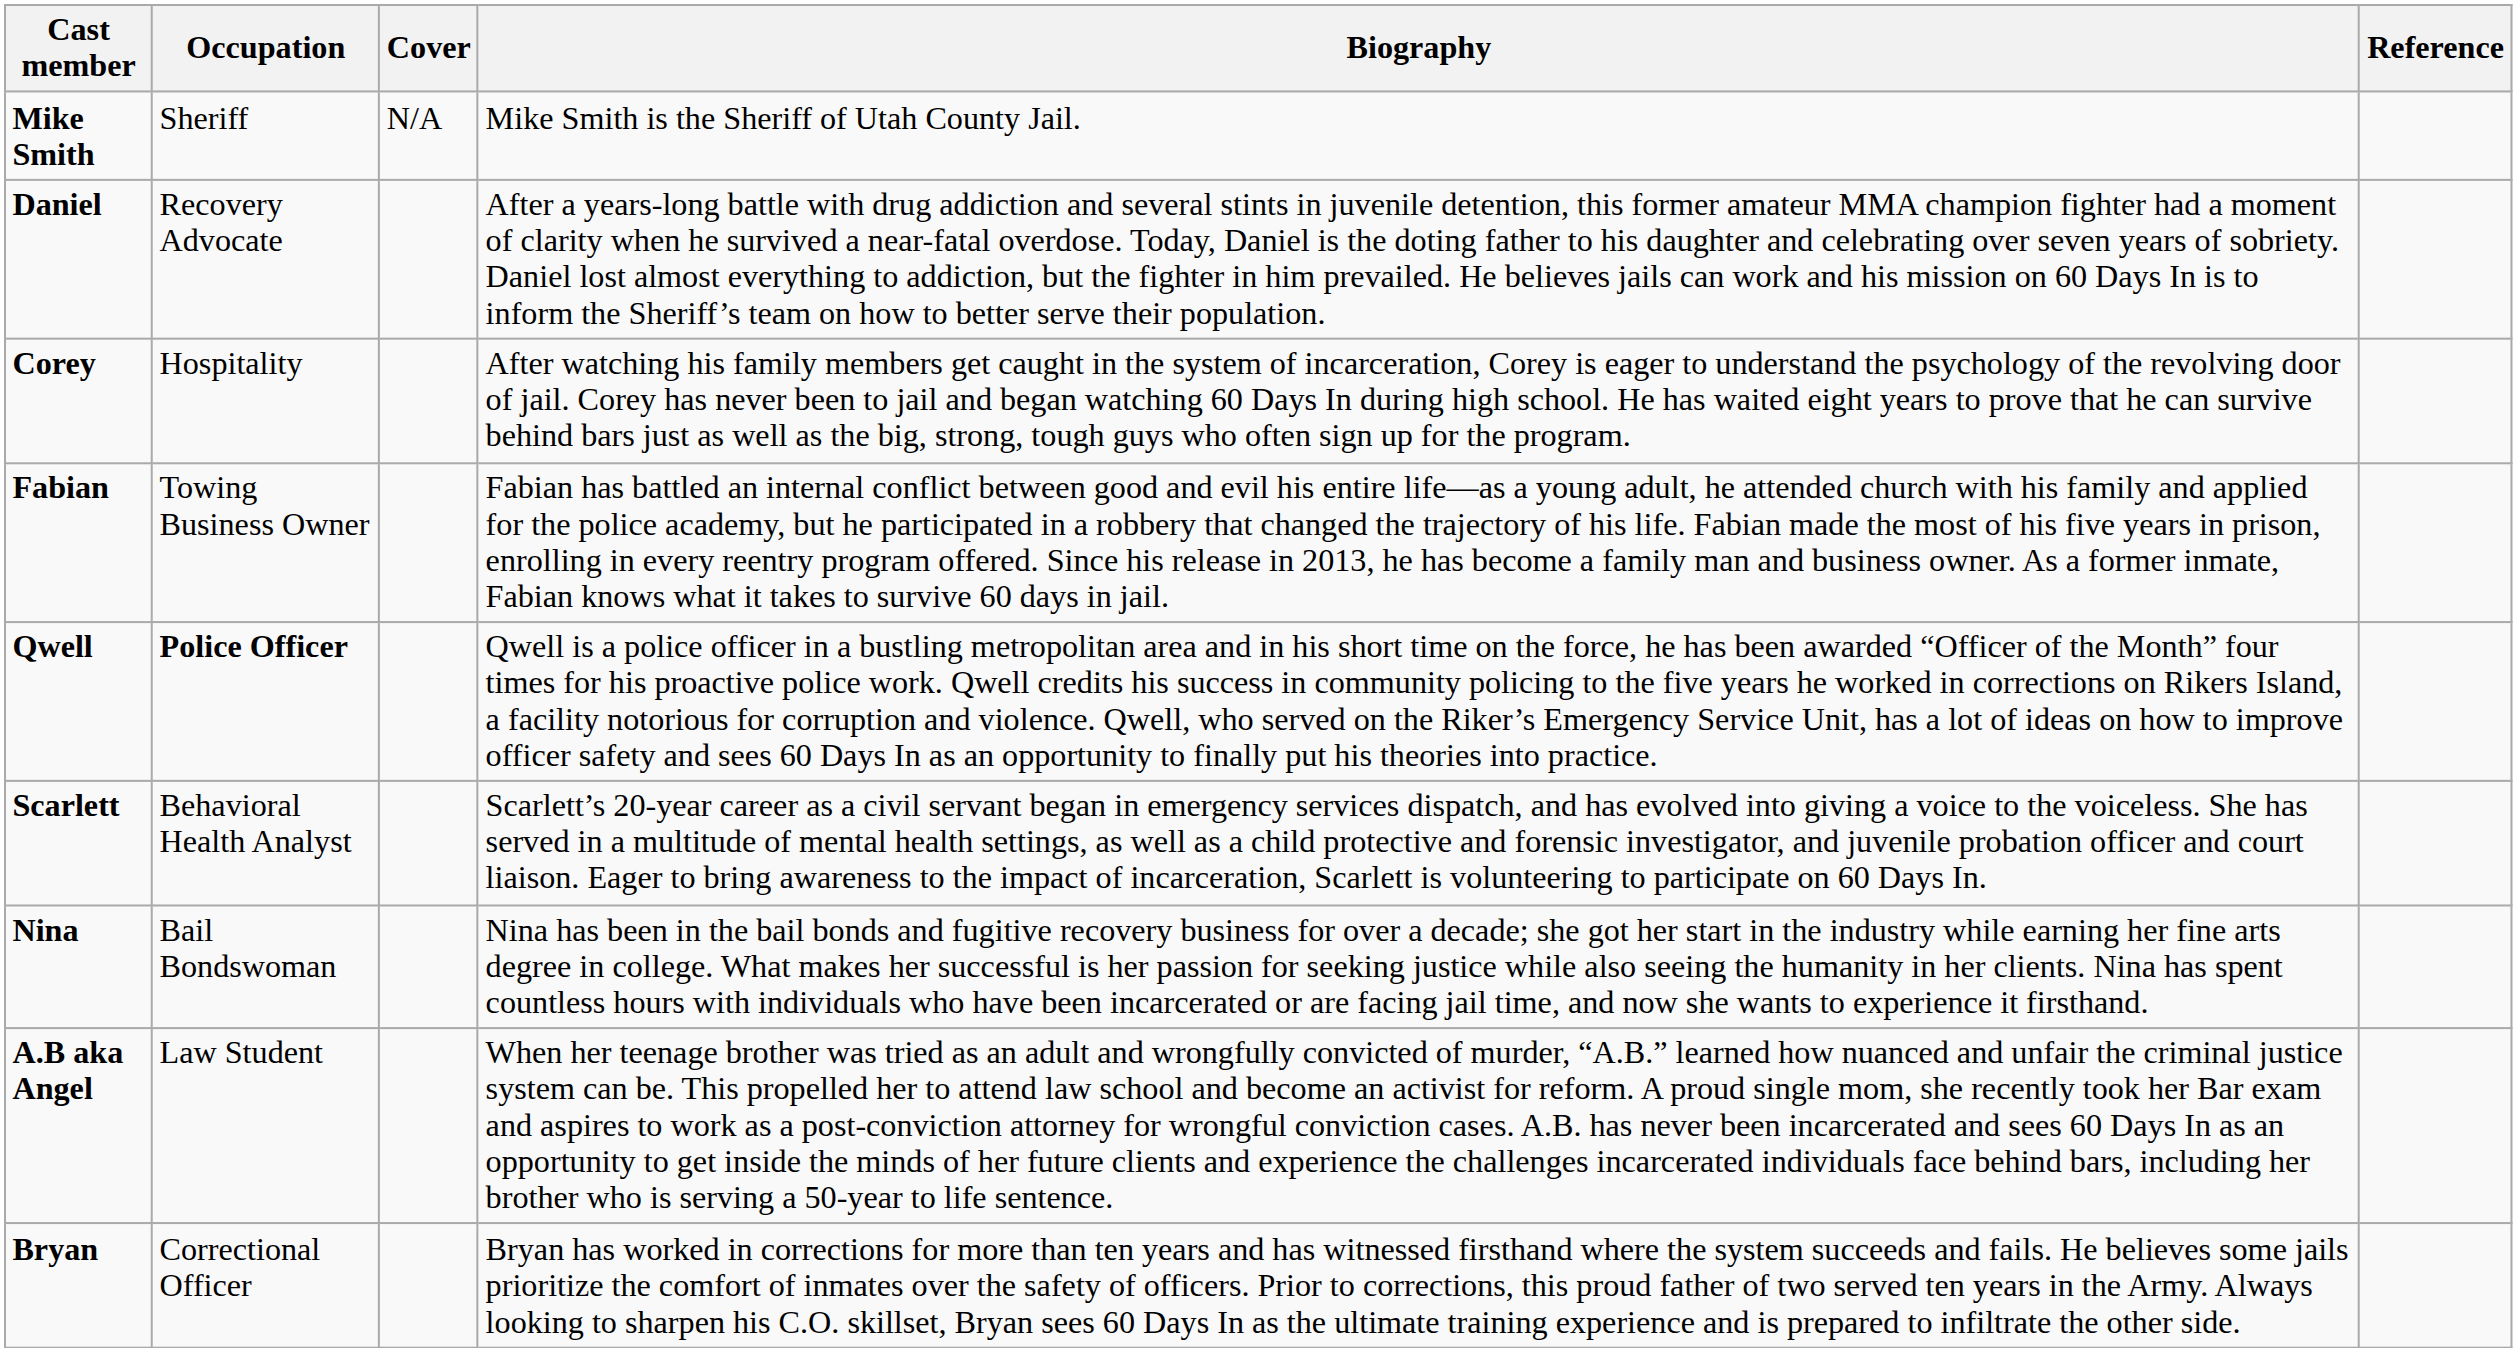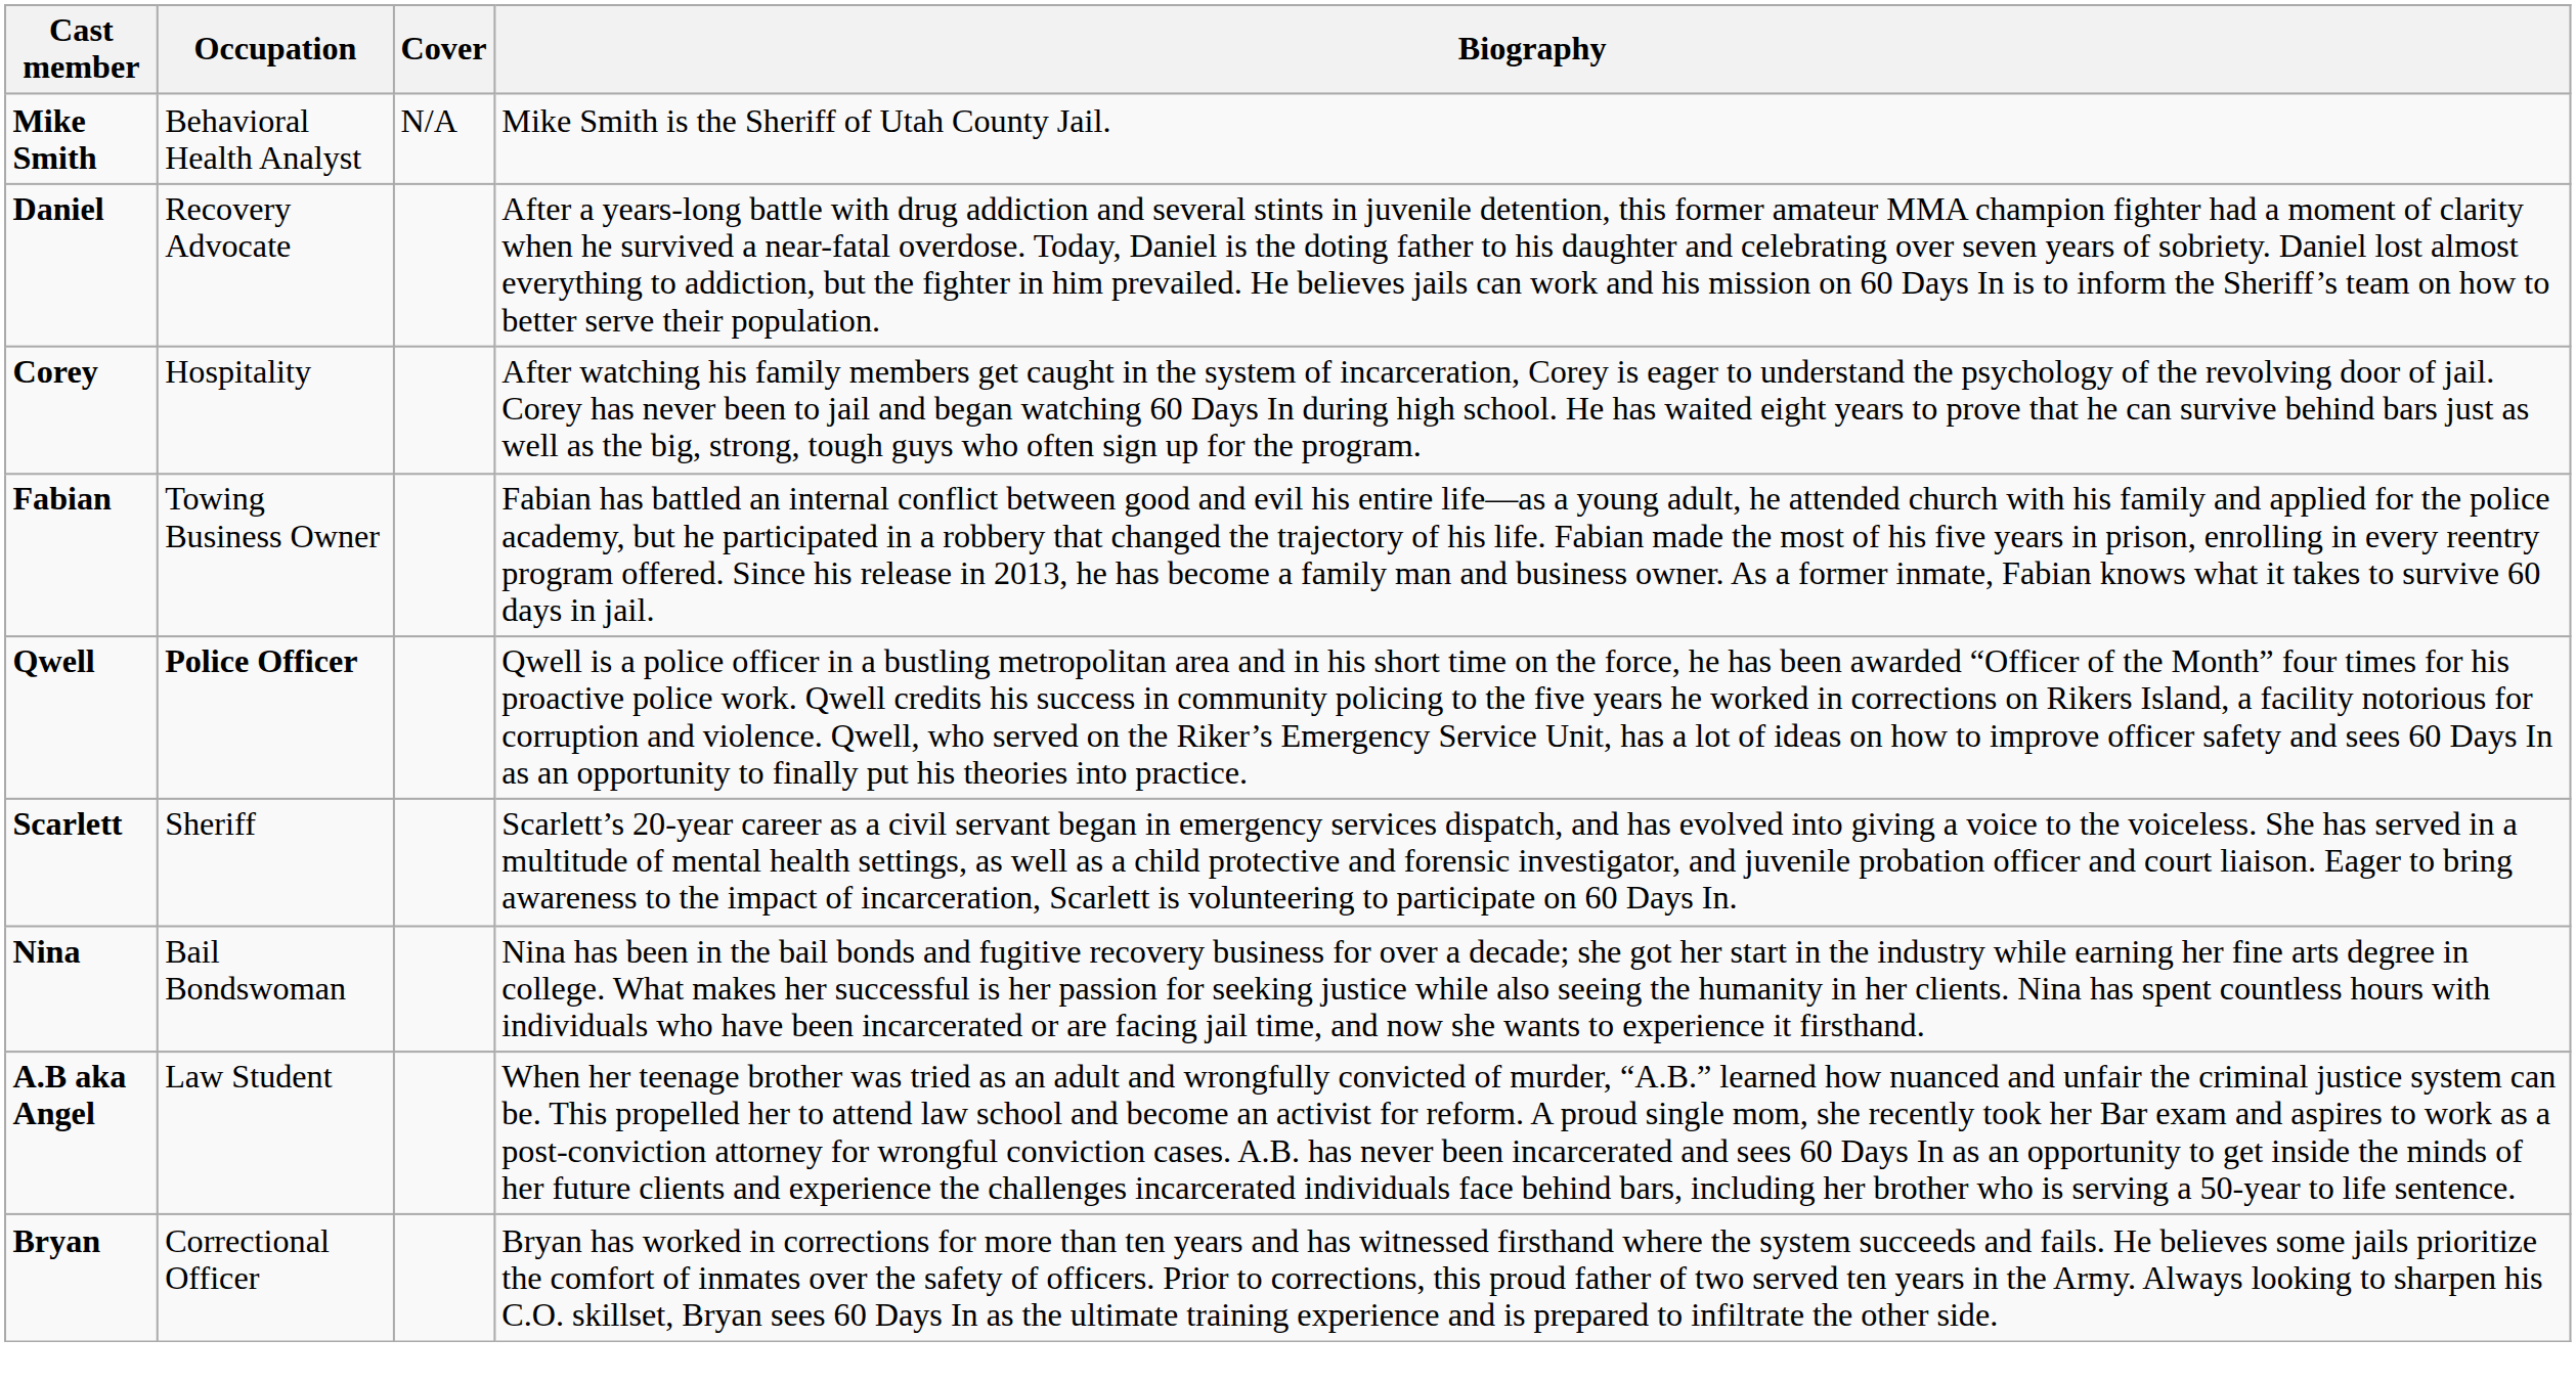- column: Reference
Mike Smith | Occupation: Sheriff -> Behavioral Health Analyst
Scarlett | Occupation: Behavioral Health Analyst -> Sheriff
